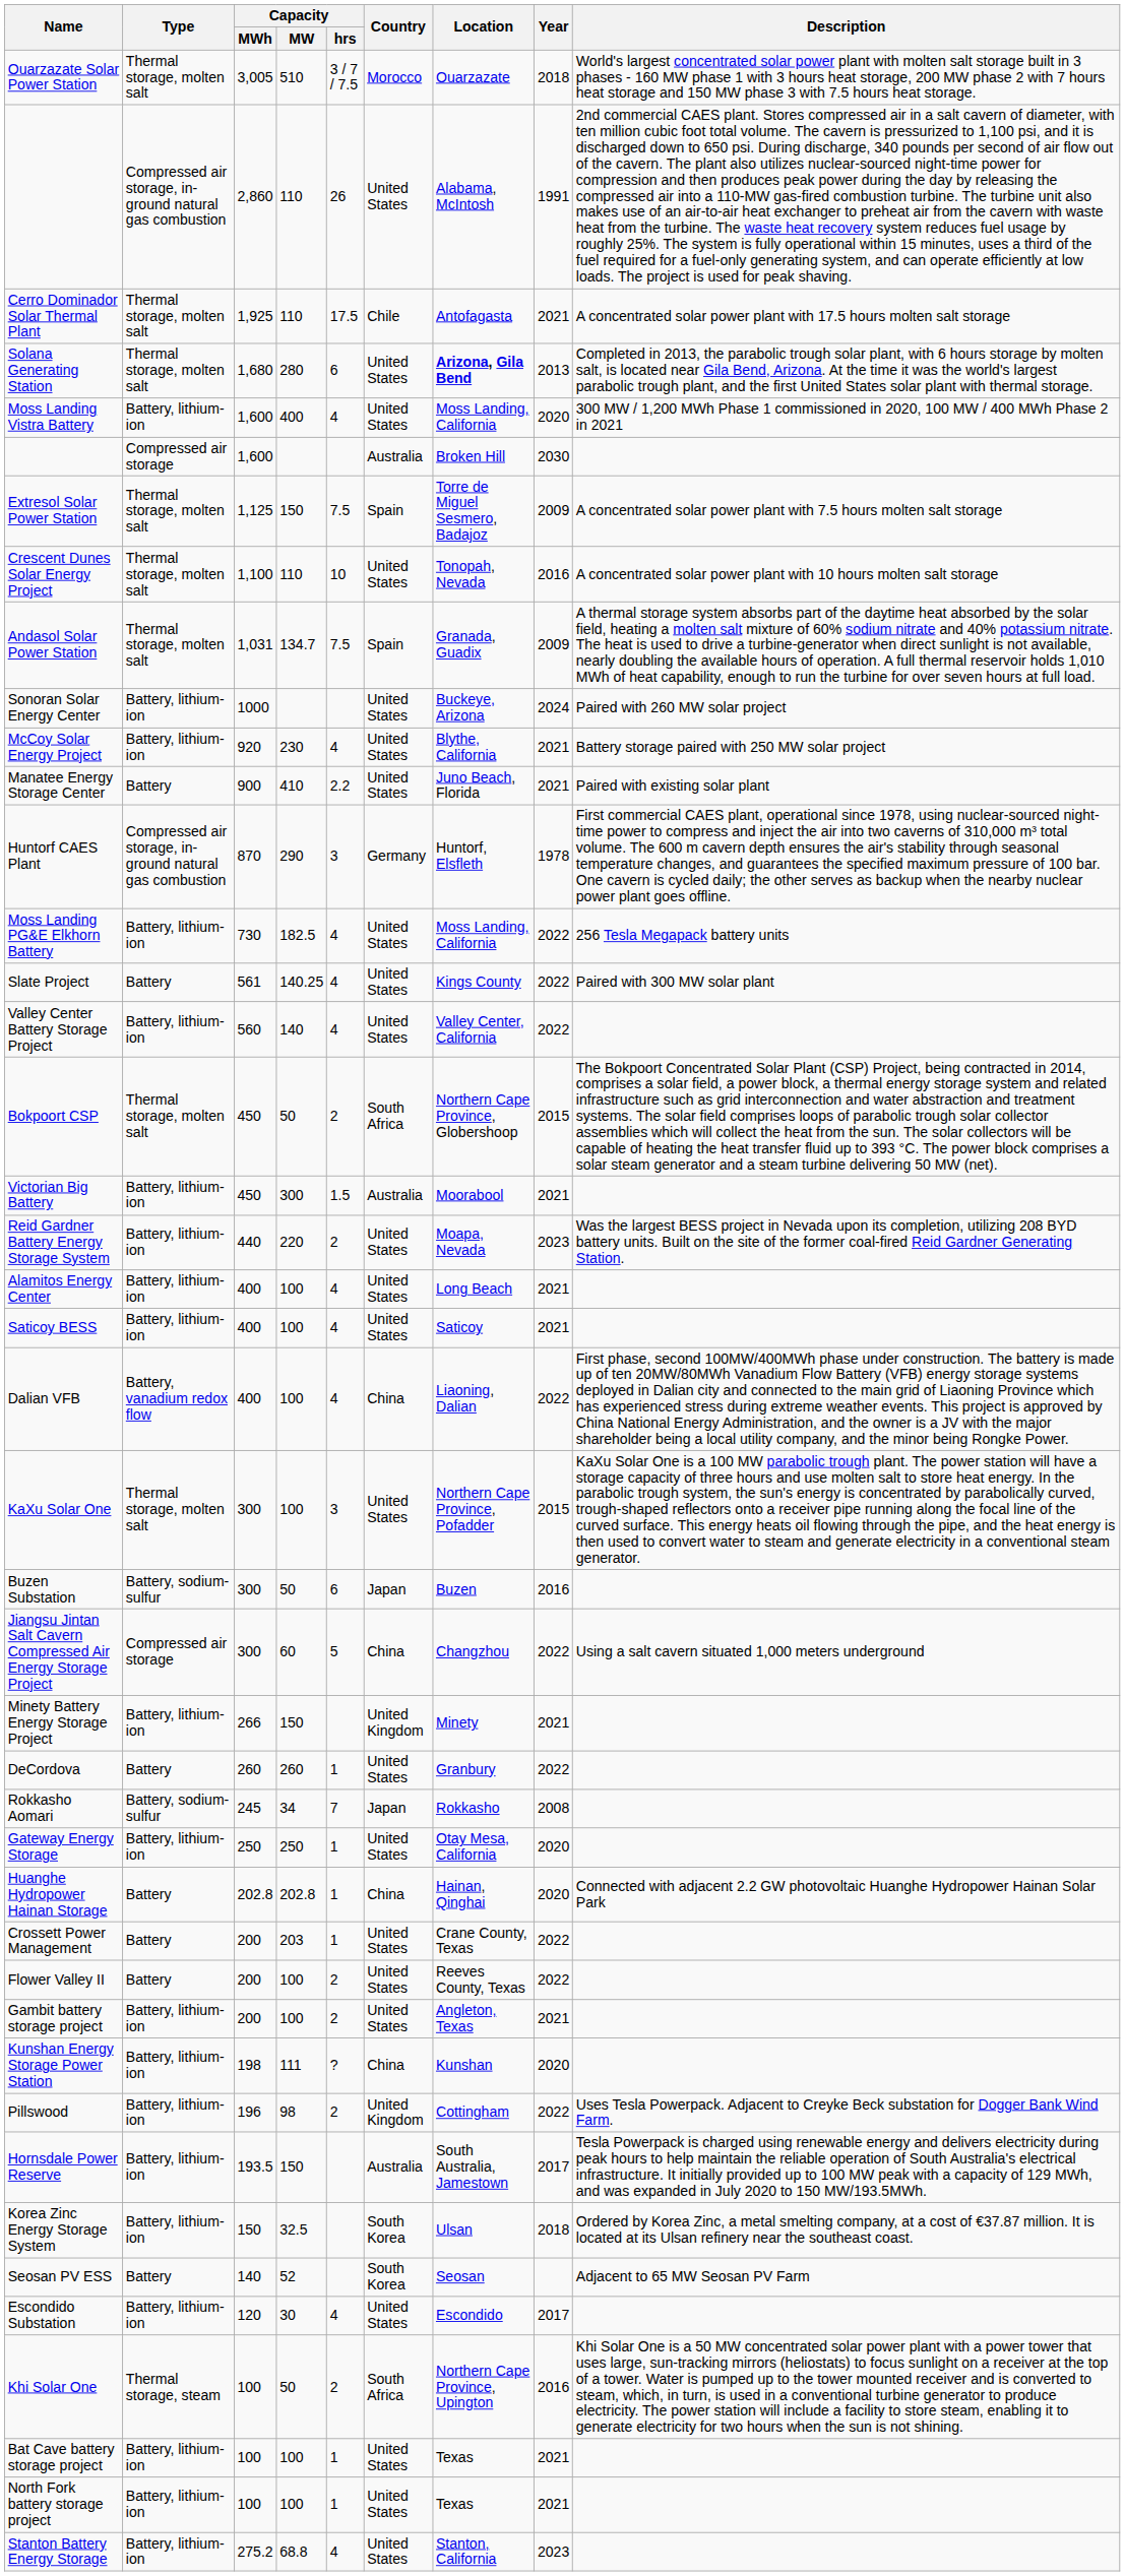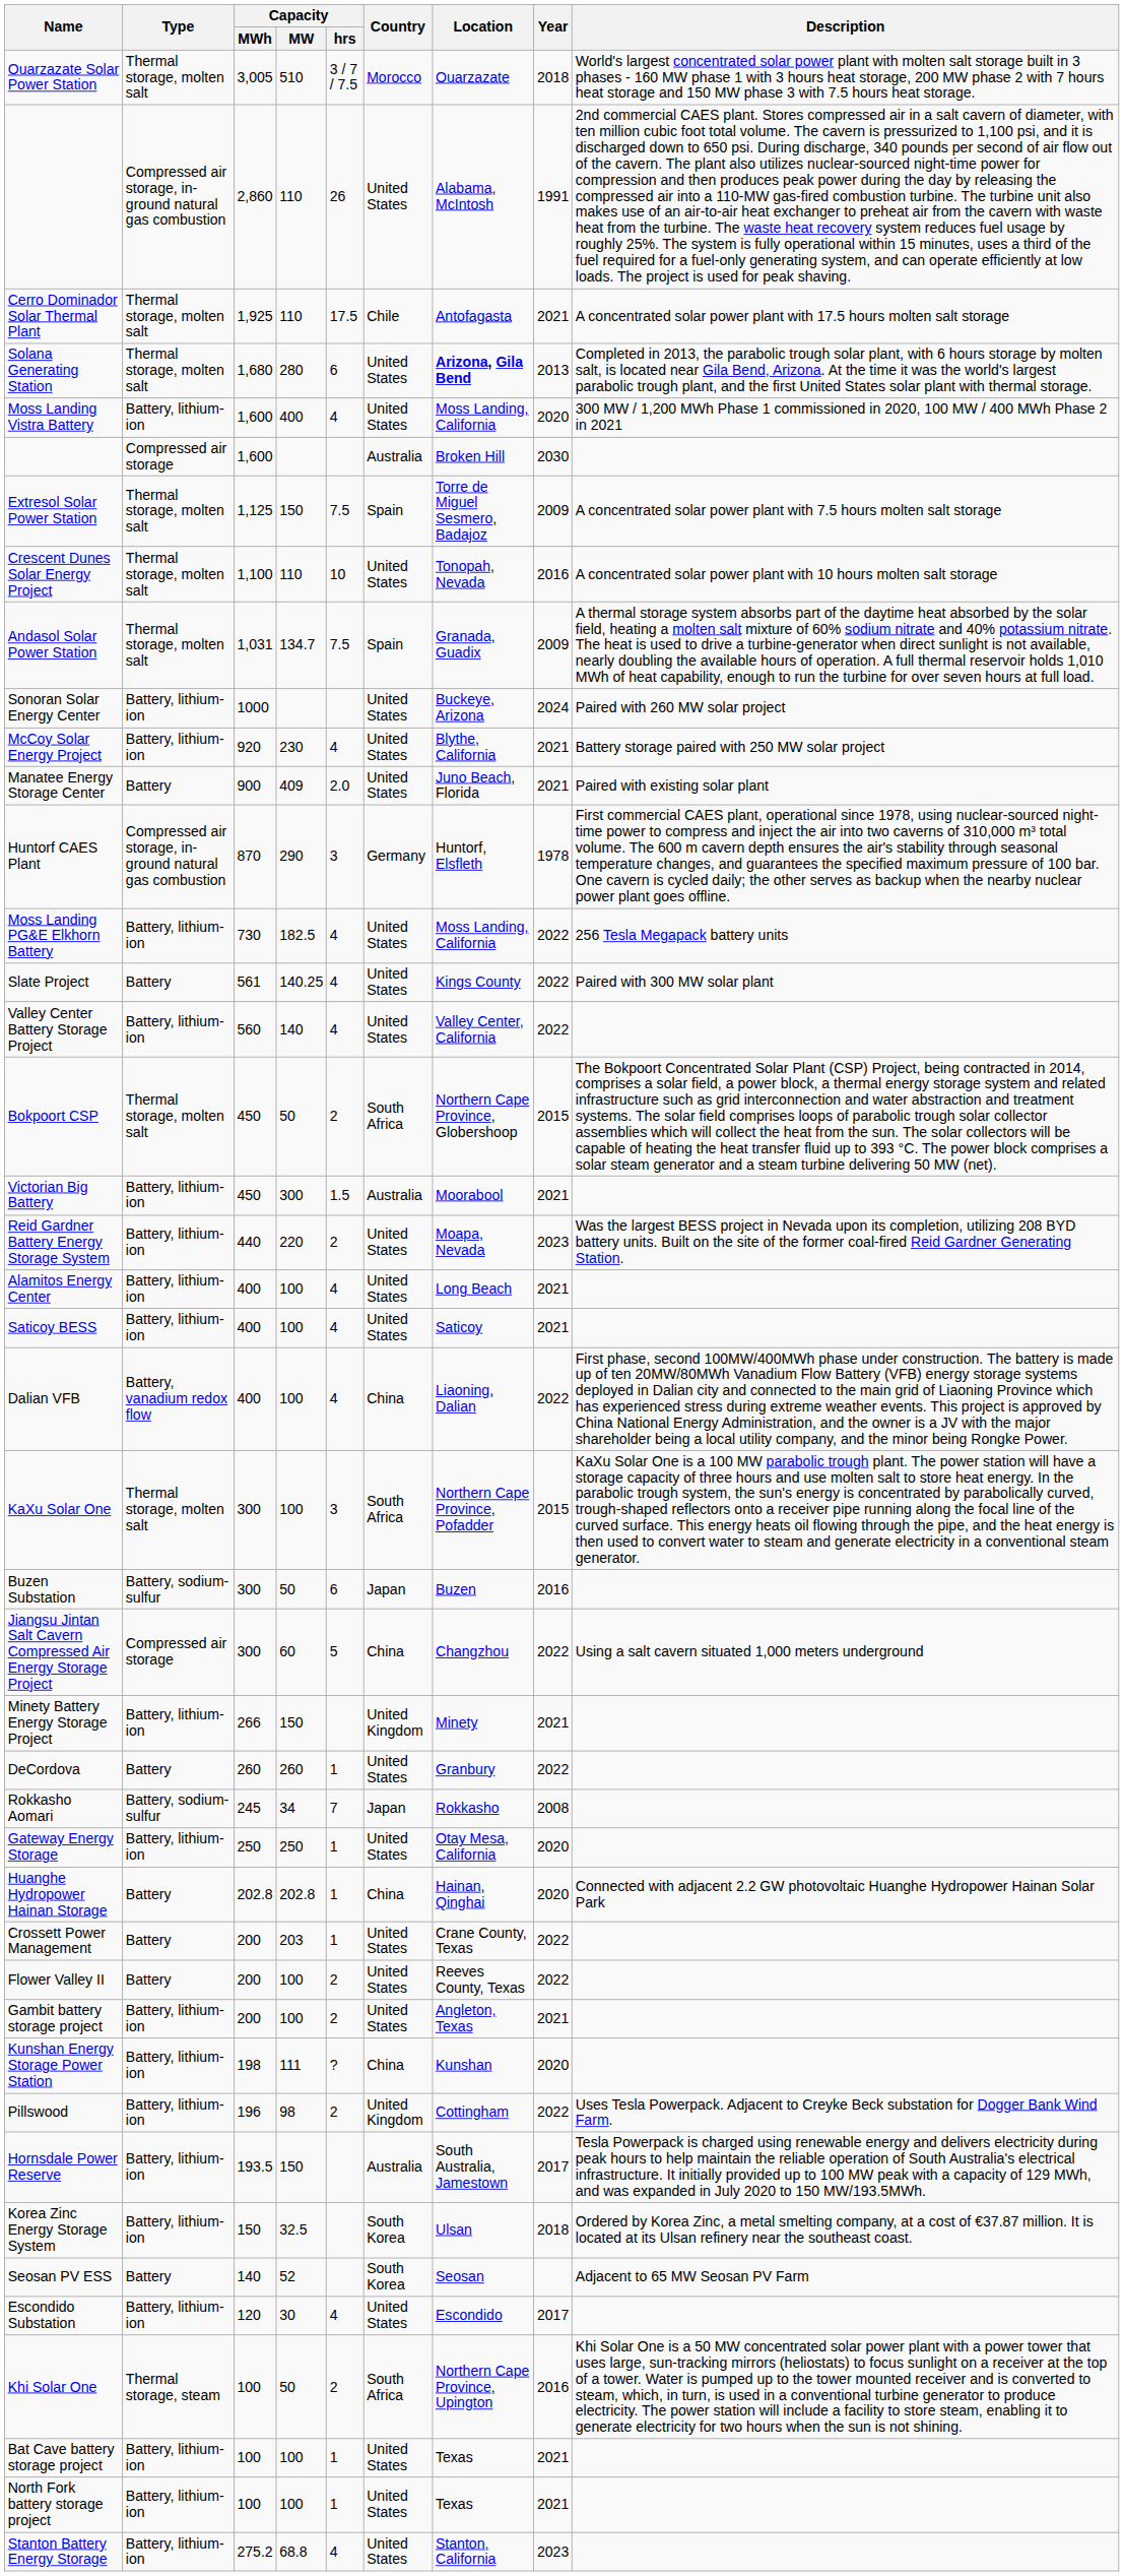Manatee Energy Storage Center | Capacity / MW: 410 -> 409
Manatee Energy Storage Center | Capacity / hrs: 2.2 -> 2.0
KaXu Solar One | Country: United States -> South Africa
